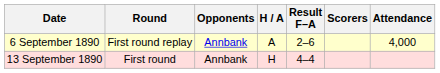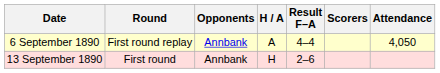6 September 1890 | Result F–A: 2–6 -> 4–4
6 September 1890 | Attendance: 4,000 -> 4,050
13 September 1890 | Result F–A: 4–4 -> 2–6
